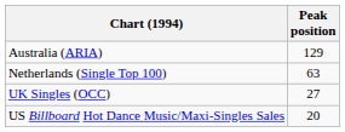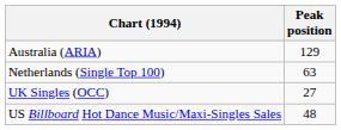US Billboard Hot Dance Music/Maxi-Singles Sales | Peak position: 20 -> 48
